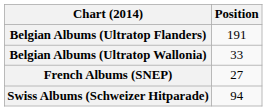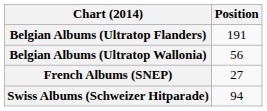Belgian Albums (Ultratop Wallonia) | Position: 33 -> 56
